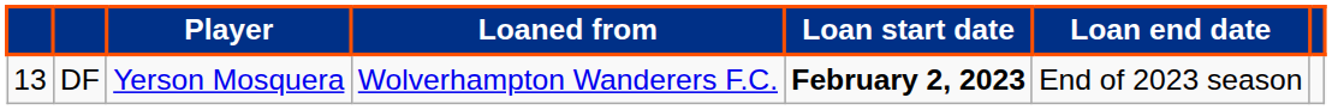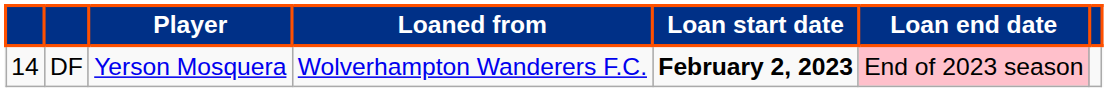DF | column 1: 13 -> 14
DF | Loan end date: no background -> pink background
